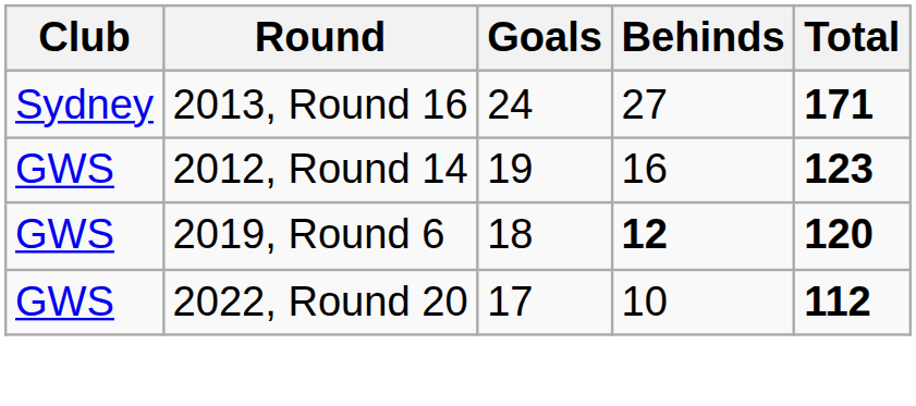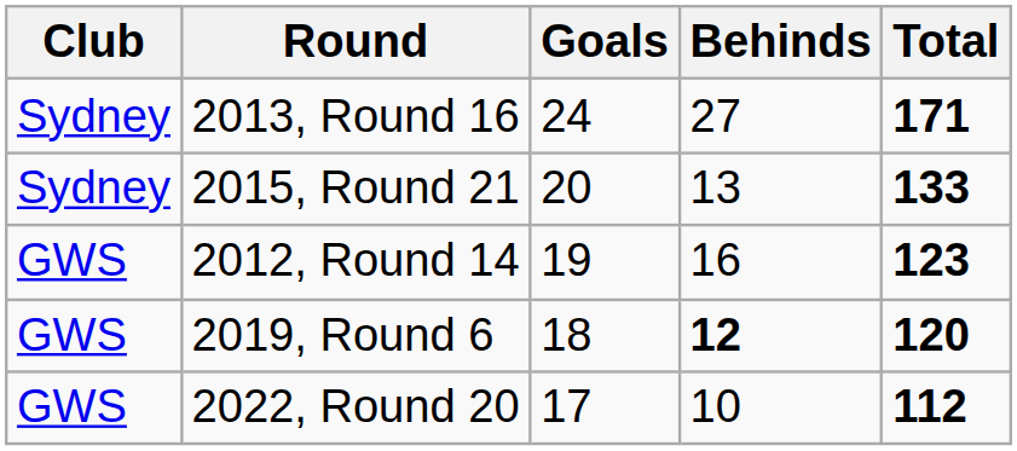+ row: Sydney | 2015, Round 21 | 20 | 13 | 133
